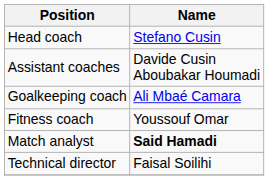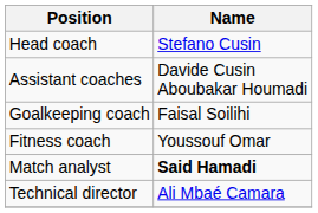Goalkeeping coach | Name: Ali Mbaé Camara -> Faisal Soilihi
Technical director | Name: Faisal Soilihi -> Ali Mbaé Camara
